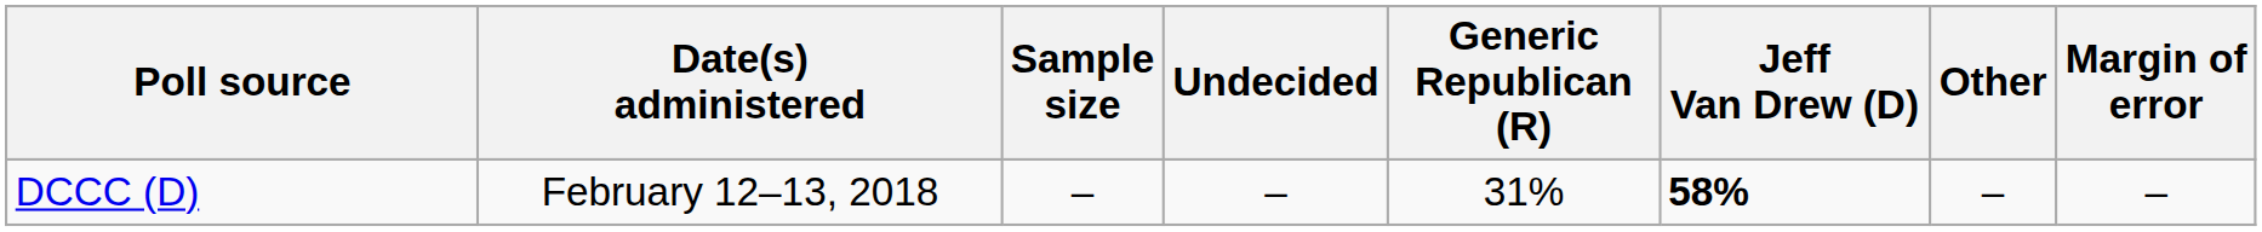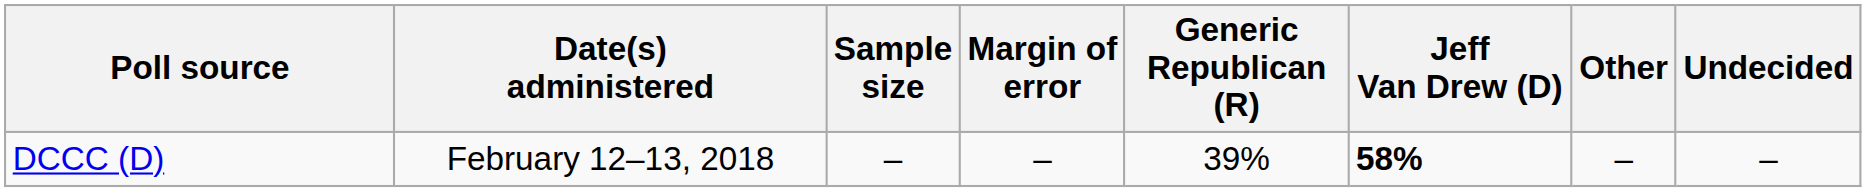columns swapped: Margin of error <-> Undecided
DCCC (D) | Generic Republican (R): 31% -> 39%
